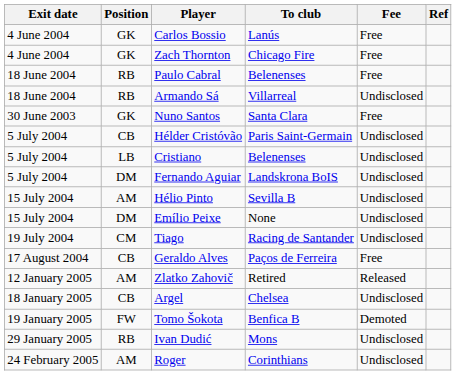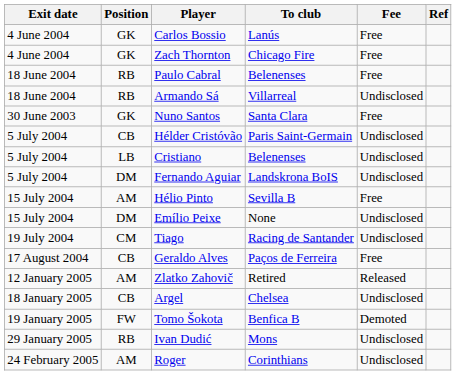Hélio Pinto | Fee: Undisclosed -> Free
